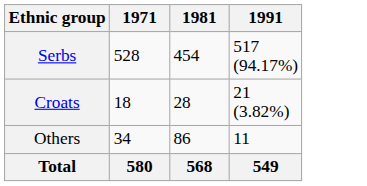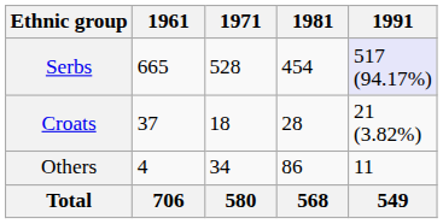+ column: 1961 | 665 | 37 | 4 | 706
Serbs | 1991: no background -> lavender background
